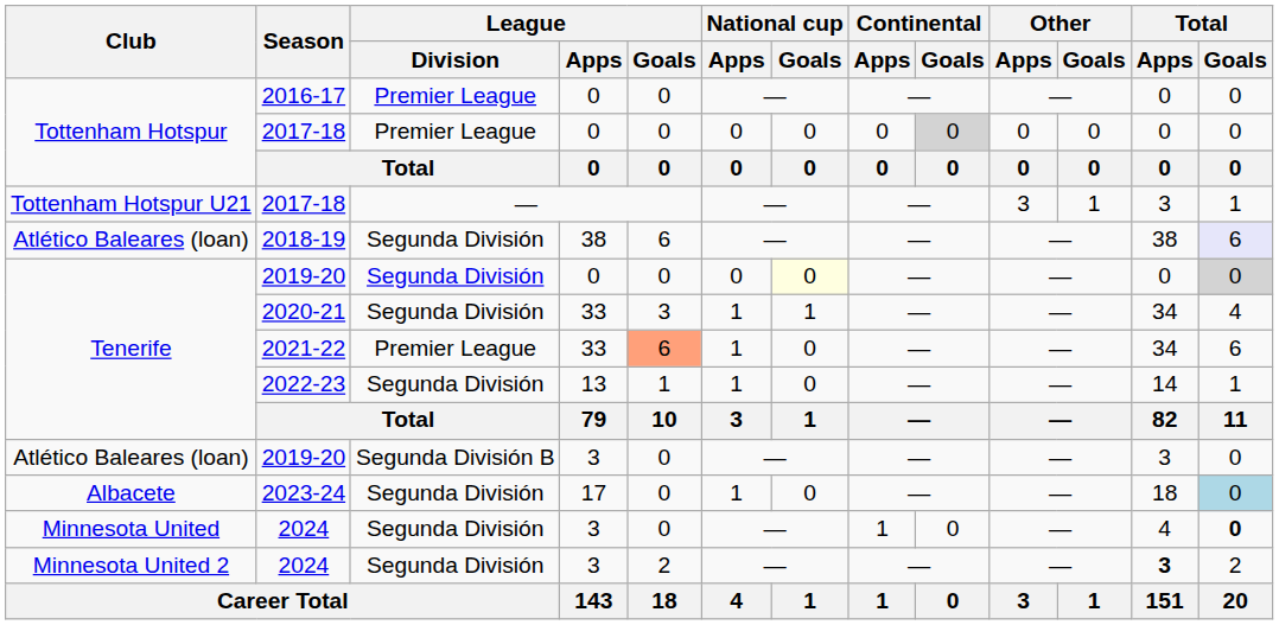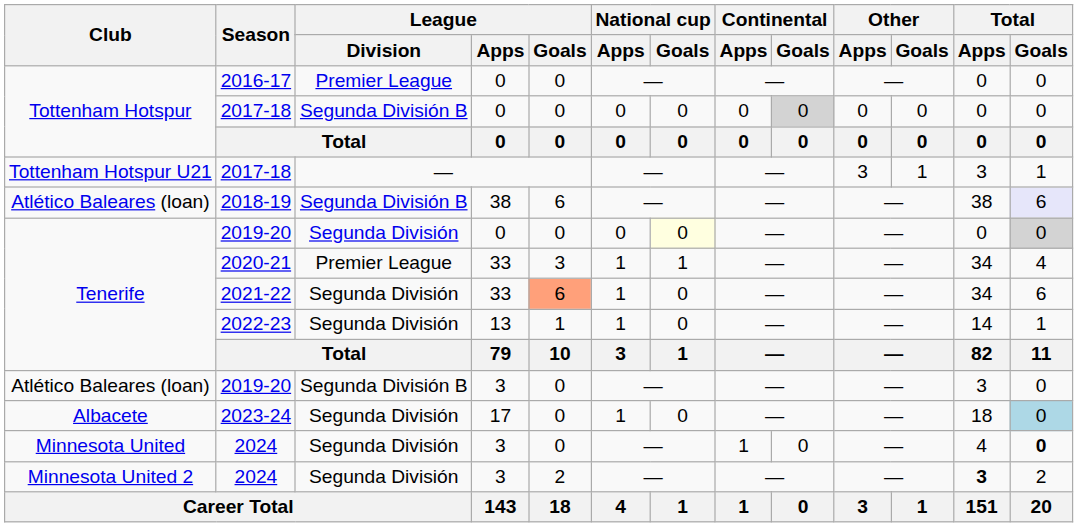Tottenham Hotspur / 2017-18 | League / Division: Premier League -> Segunda División B
2018-19 | League / Division: Segunda División -> Segunda División B
2020-21 | League / Division: Segunda División -> Premier League
2021-22 | League / Division: Premier League -> Segunda División
